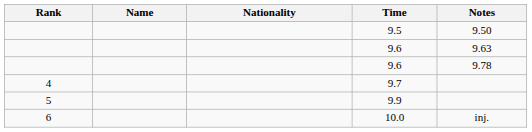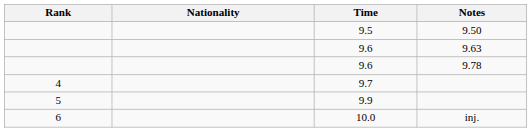- column: Name
